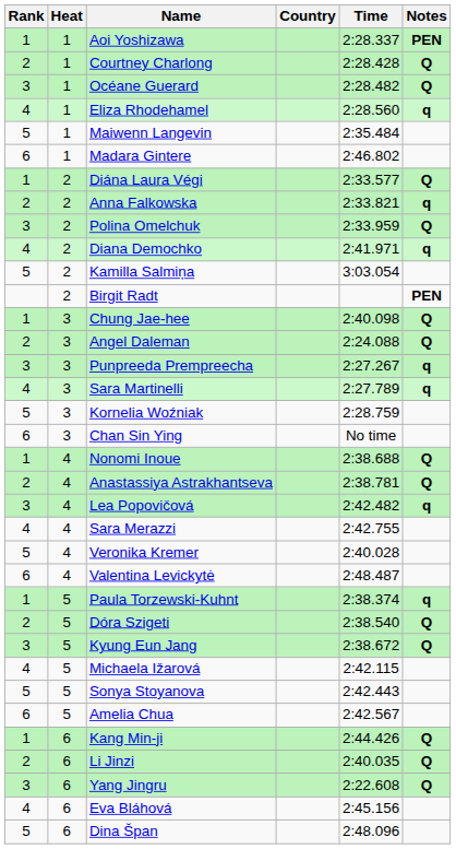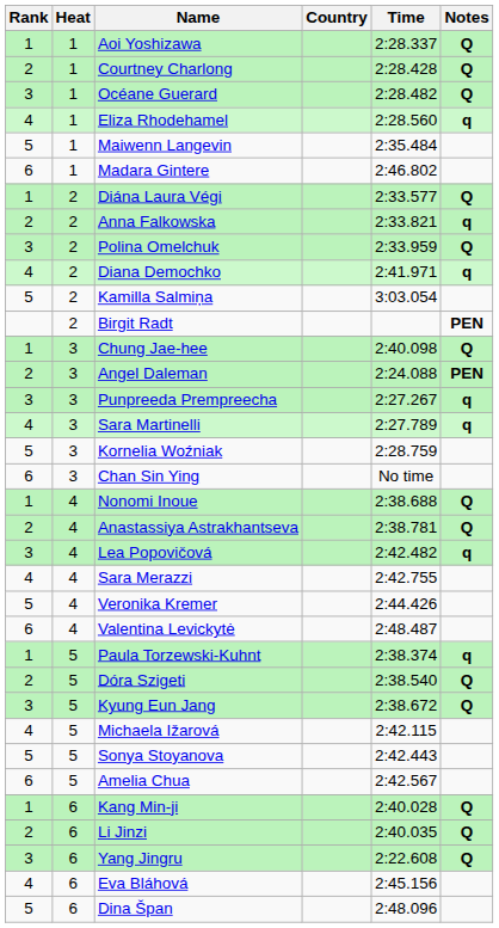Aoi Yoshizawa | Notes: PEN -> Q
Angel Daleman | Notes: Q -> PEN
Veronika Kremer | Time: 2:40.028 -> 2:44.426
Kang Min-ji | Time: 2:44.426 -> 2:40.028
